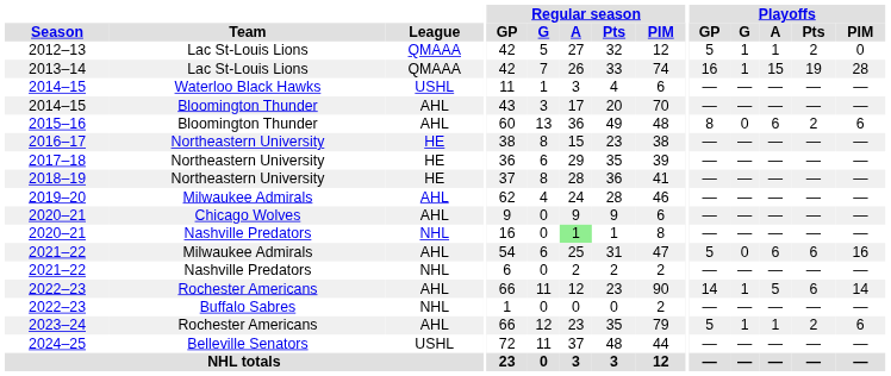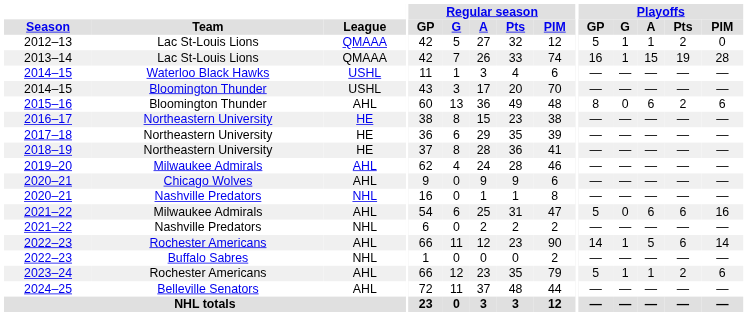2014–15 / Bloomington Thunder | League: AHL -> USHL
2020–21 / Nashville Predators | Regular season / A: lightgreen background -> no background
2024–25 | League: USHL -> AHL
